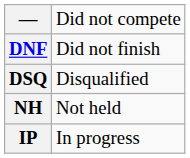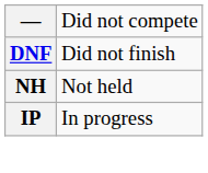- row: DSQ | Disqualified
